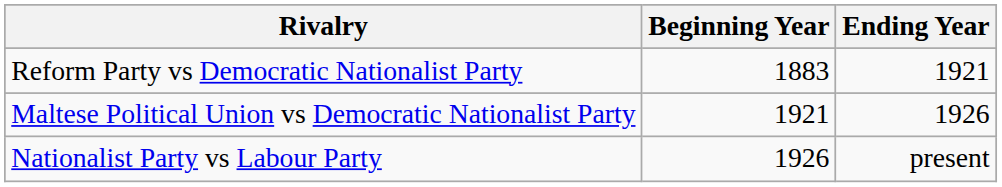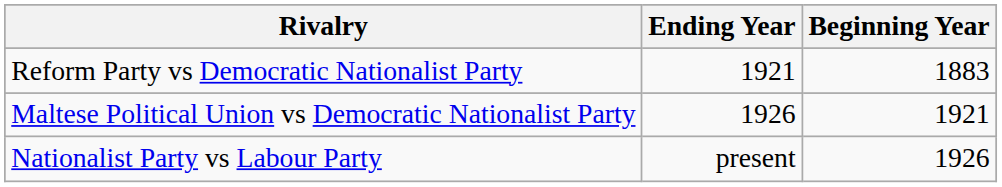columns swapped: Beginning Year <-> Ending Year
